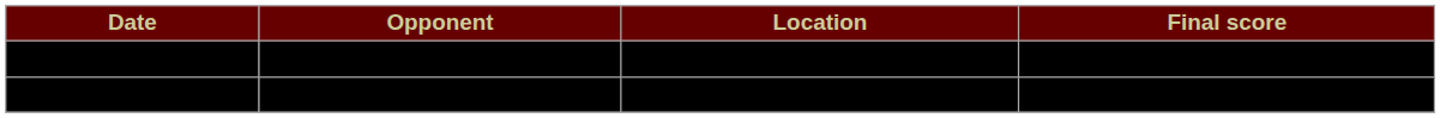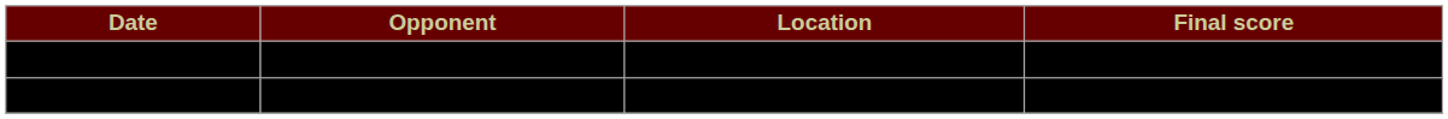rows swapped: February 4 <-> February 11
